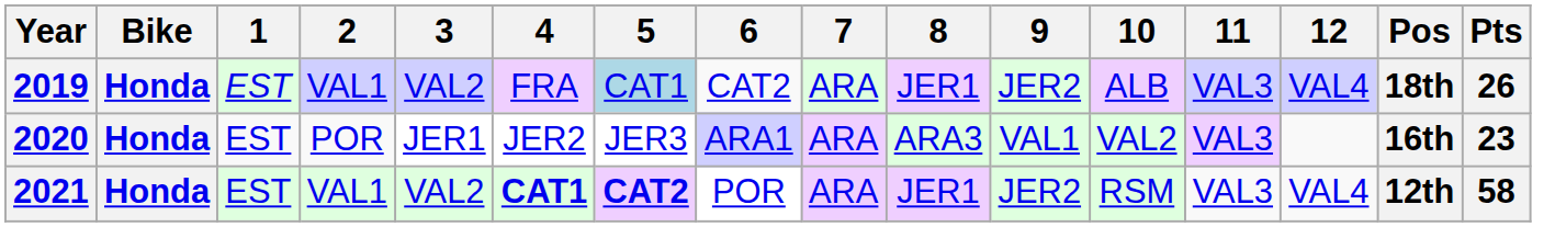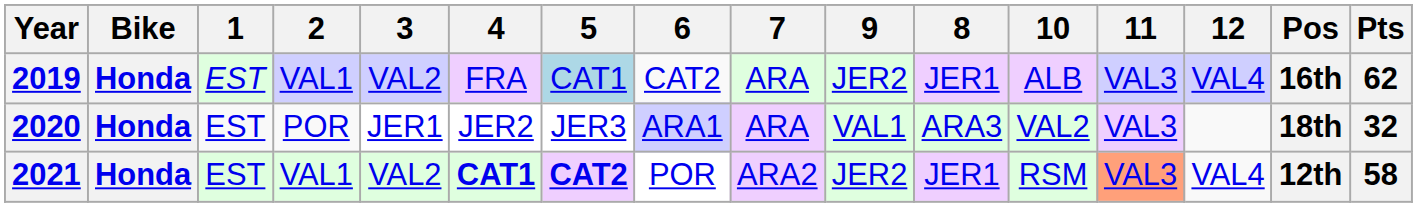columns swapped: 8 <-> 9
2019 | Pos: 18th -> 16th
2019 | Pts: 26 -> 62
2020 | Pos: 16th -> 18th
2020 | Pts: 23 -> 32
2021 | 7: ARA -> ARA2
2021 | 11: no background -> lightsalmon background
